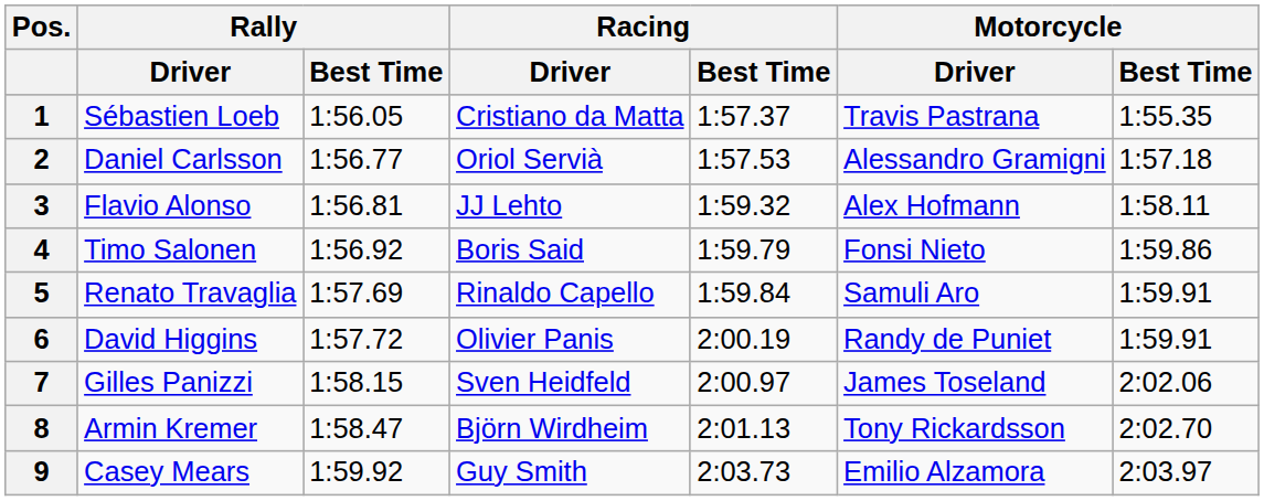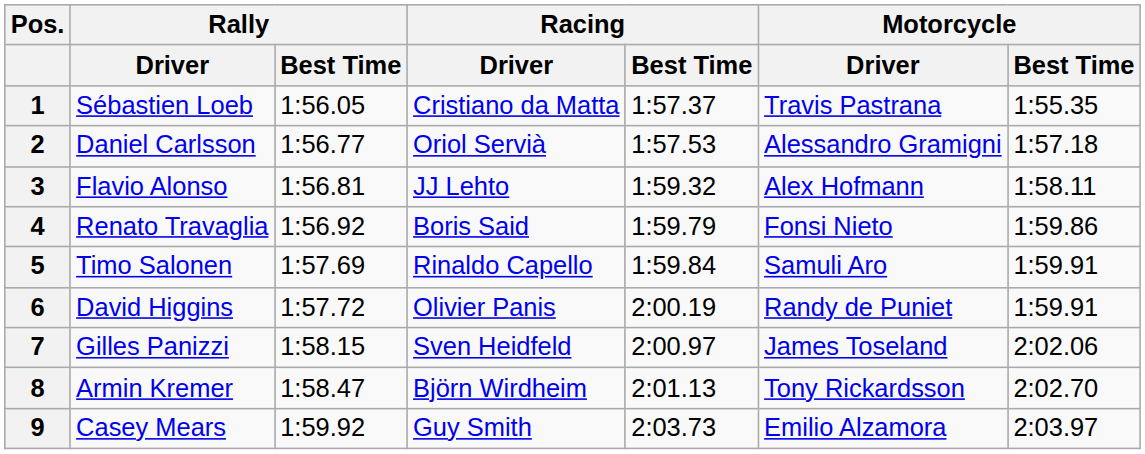4 | Rally / Driver: Timo Salonen -> Renato Travaglia
5 | Rally / Driver: Renato Travaglia -> Timo Salonen
